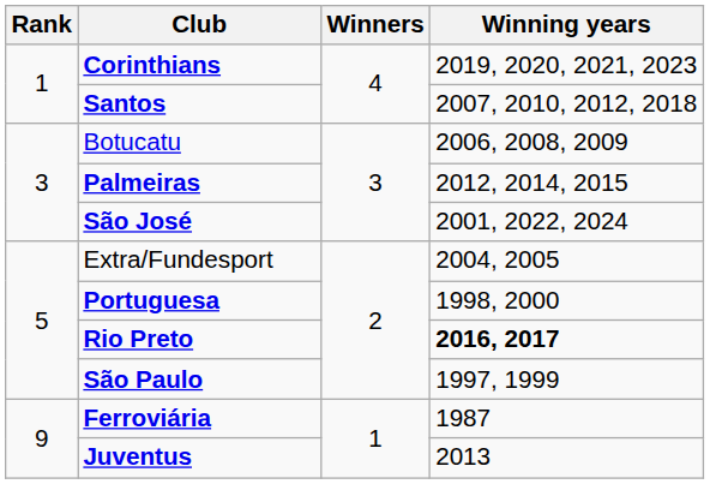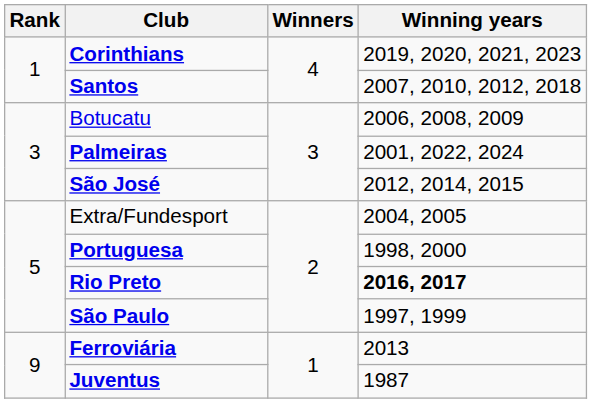Palmeiras | Winning years: 2012, 2014, 2015 -> 2001, 2022, 2024
São José | Winning years: 2001, 2022, 2024 -> 2012, 2014, 2015
Ferroviária | Winning years: 1987 -> 2013
Juventus | Winning years: 2013 -> 1987
